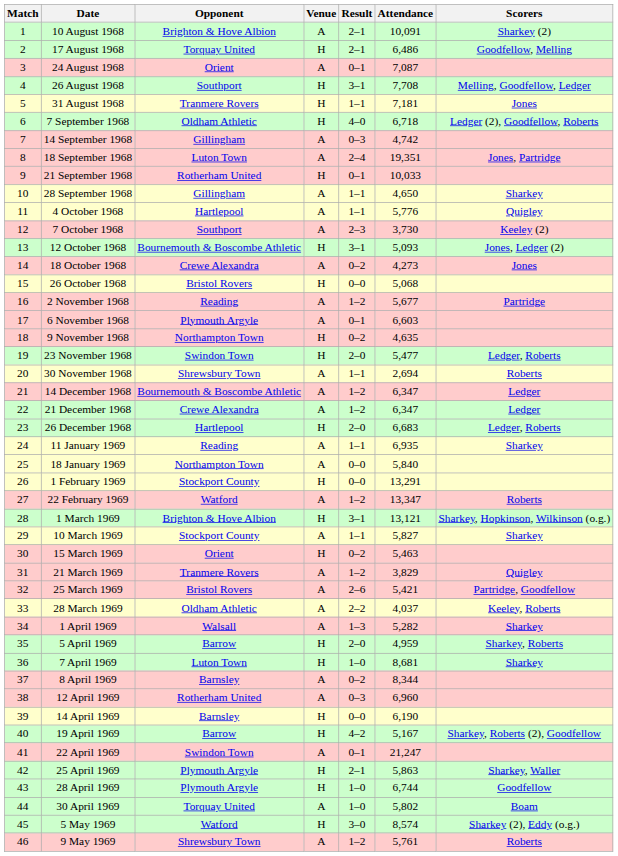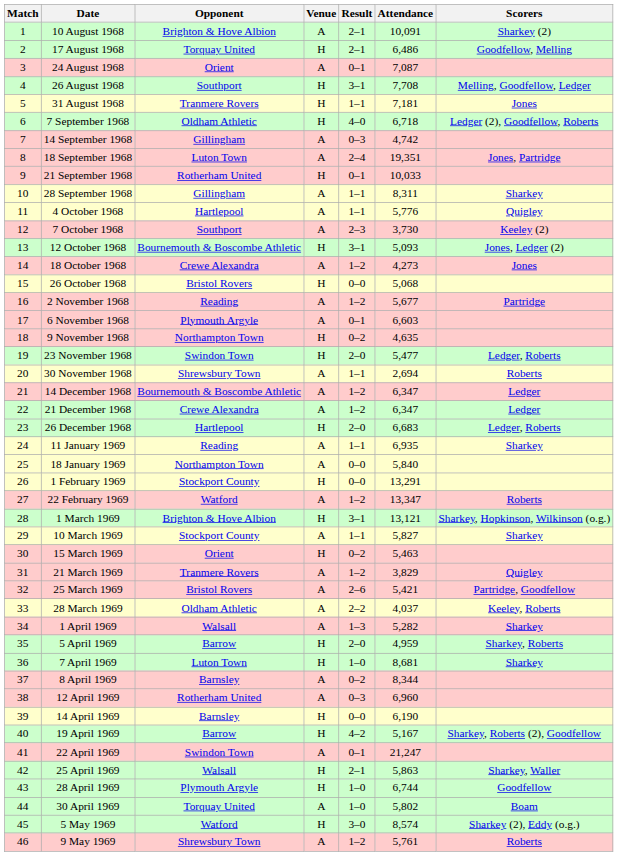28 September 1968 | Attendance: 4,650 -> 8,311
18 October 1968 | Result: 0–2 -> 1–2
25 April 1969 | Opponent: Plymouth Argyle -> Walsall
